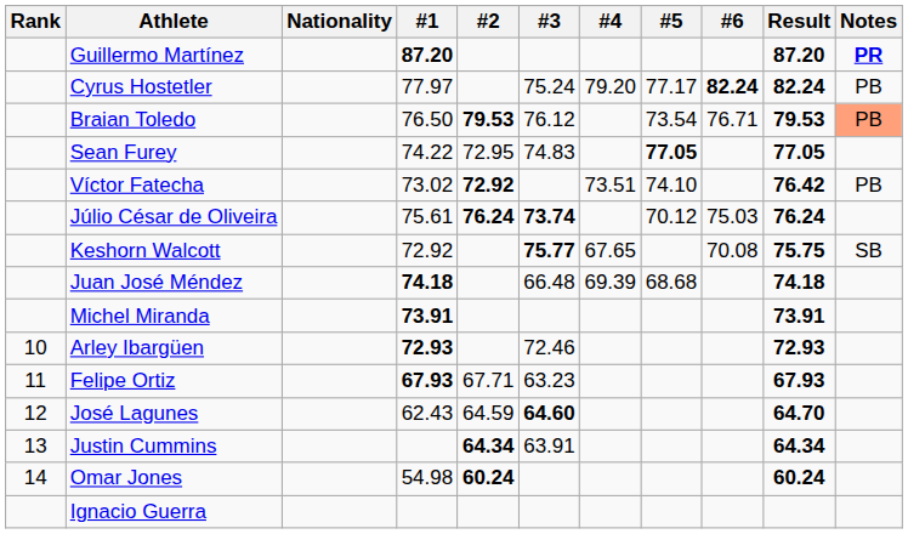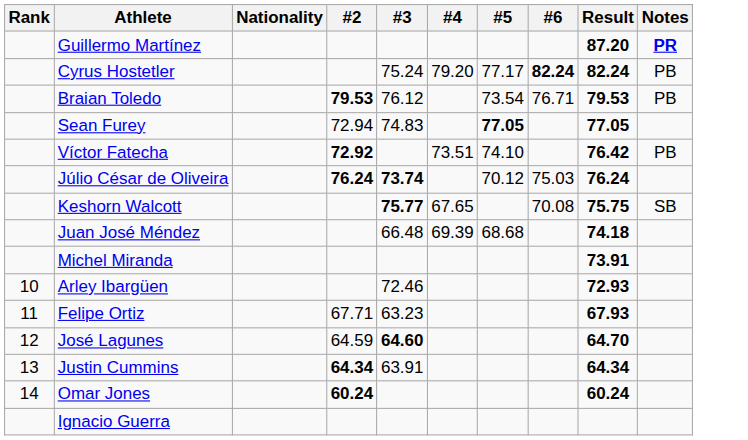- column: #1 | 87.20 | 77.97 | 76.50 | 74.22 | 73.02 | 75.61 | 72.92 | 74.18 | 73.91 | 72.93 | 67.93 | 62.43 | 54.98
Braian Toledo | Notes: lightsalmon background -> no background
Sean Furey | #2: 72.95 -> 72.94
